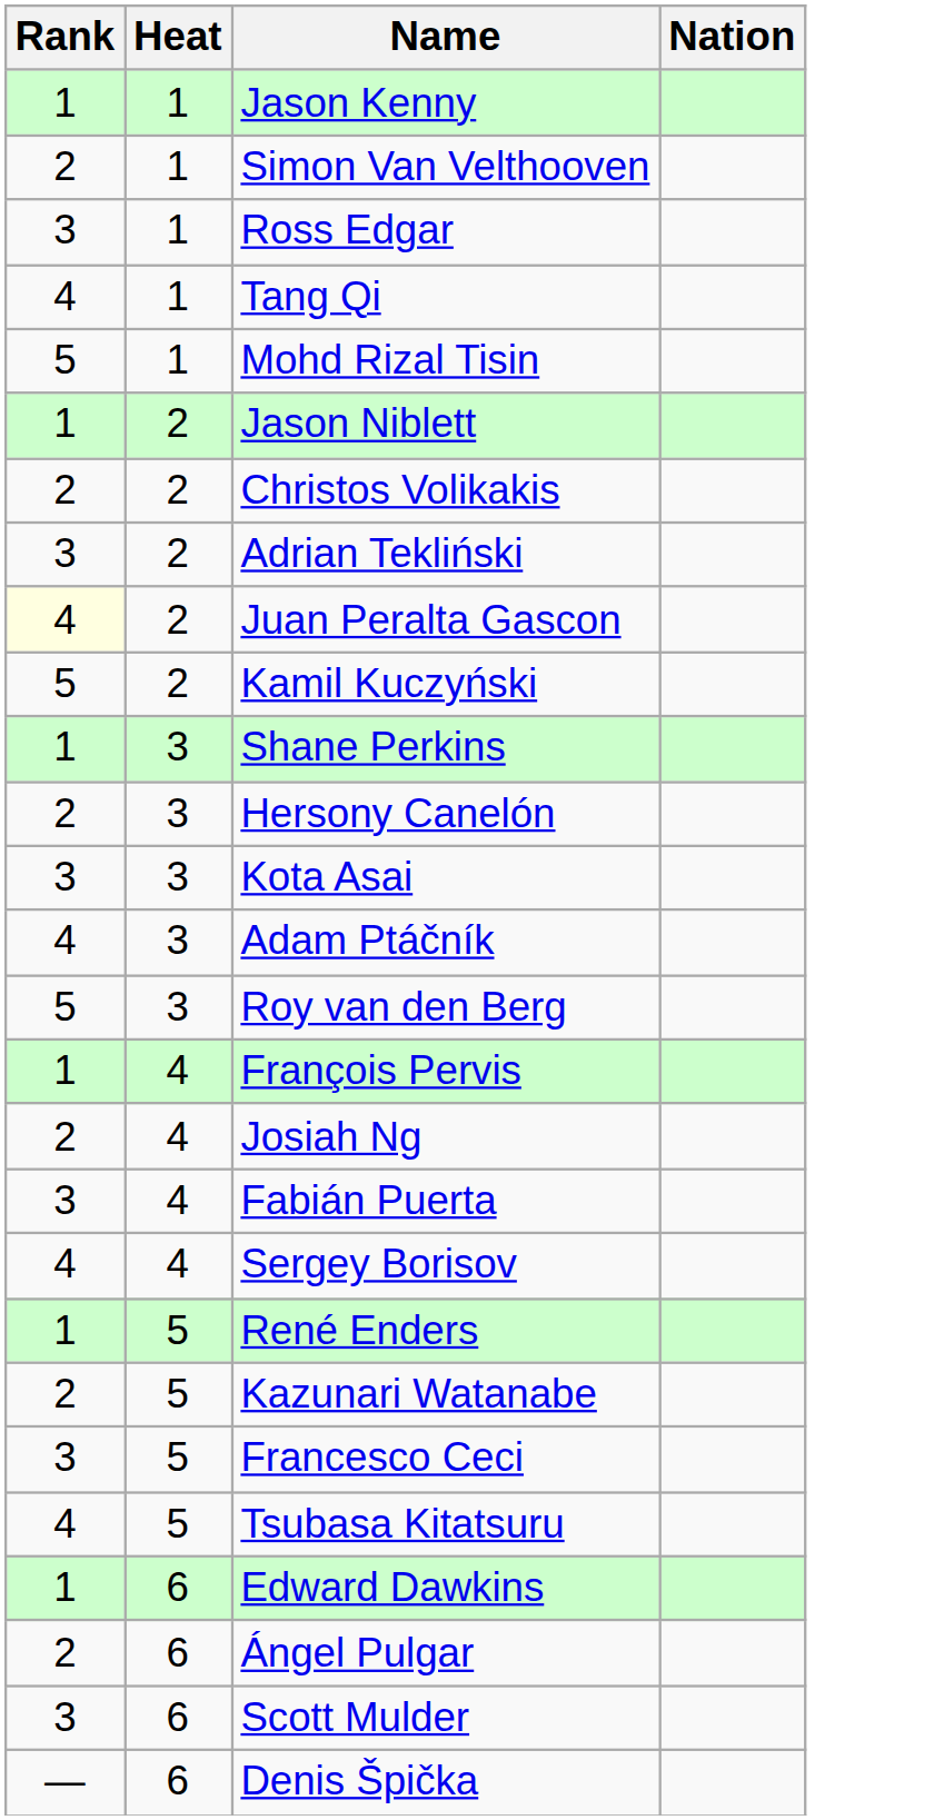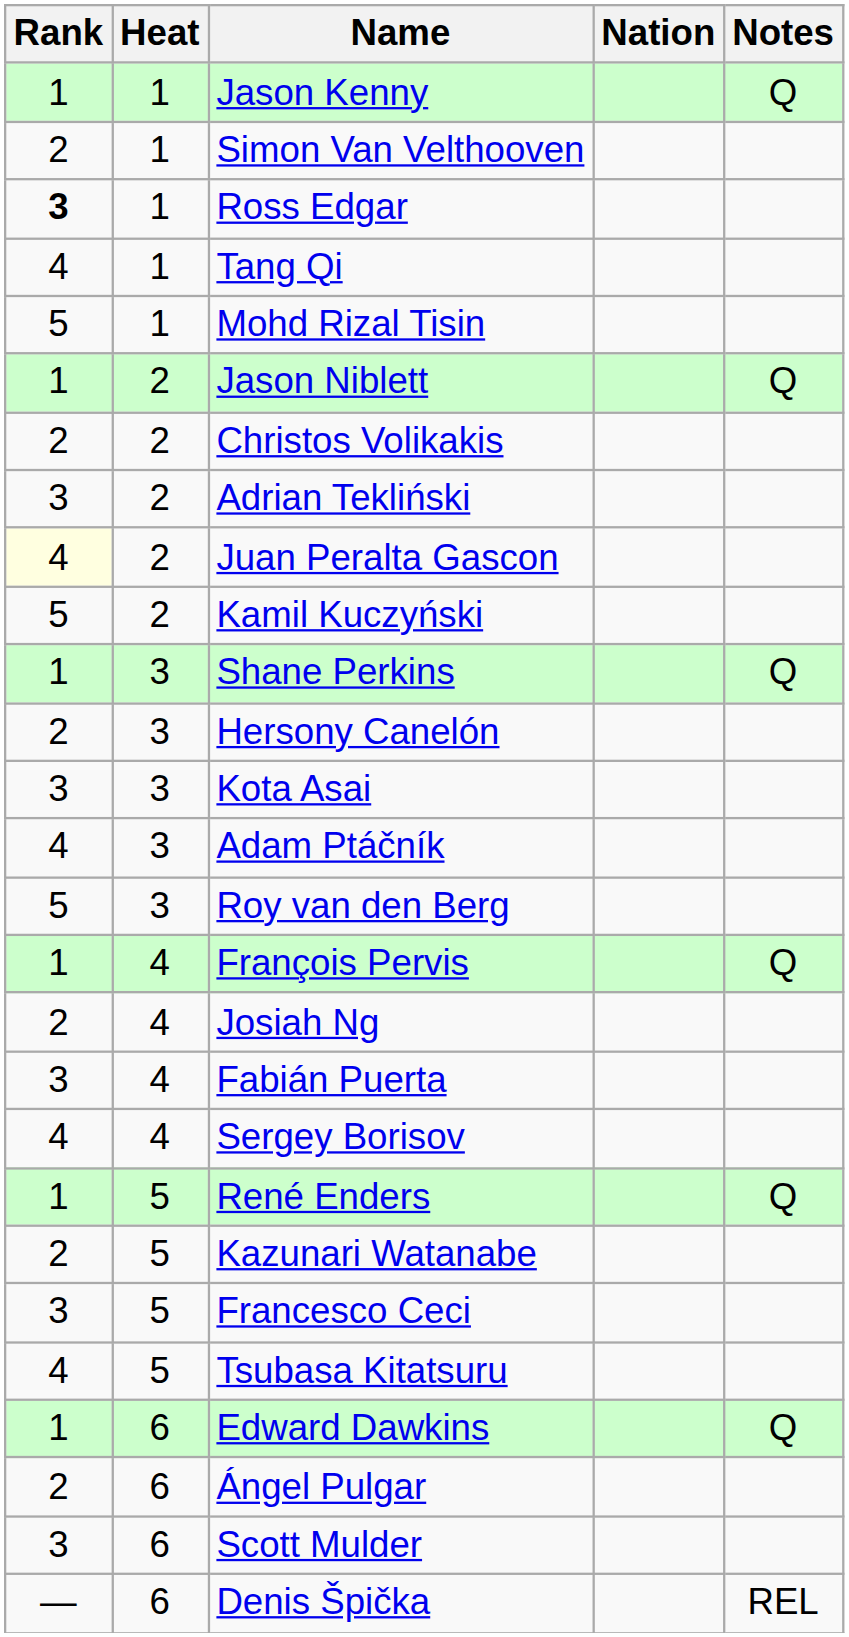+ column: Notes | Q | Q | Q | Q | Q | Q | REL
Ross Edgar | Rank: normal -> bold
